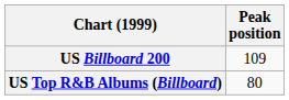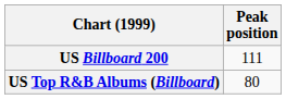US Billboard 200 | Peak position: 109 -> 111
